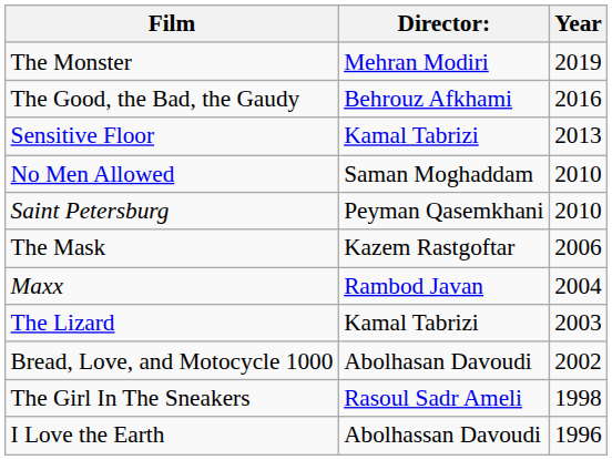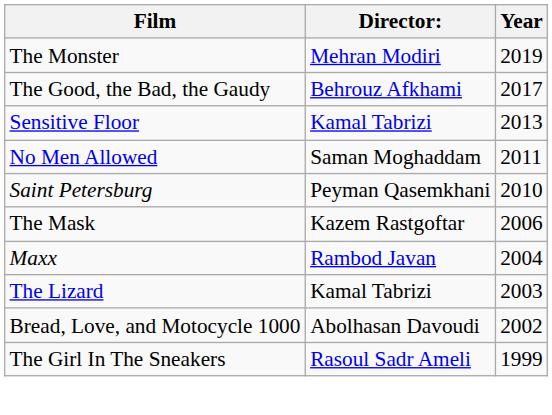The Good, the Bad, the Gaudy | Year: 2016 -> 2017
No Men Allowed | Year: 2010 -> 2011
The Girl In The Sneakers | Year: 1998 -> 1999
- row: I Love the Earth | Abolhassan Davoudi | 1996
